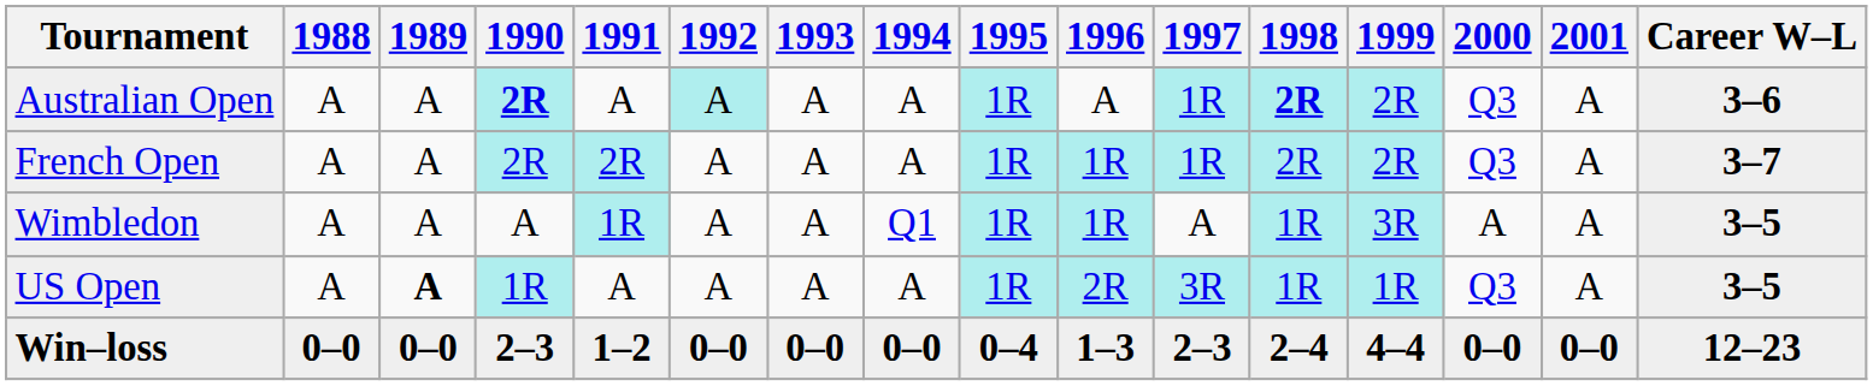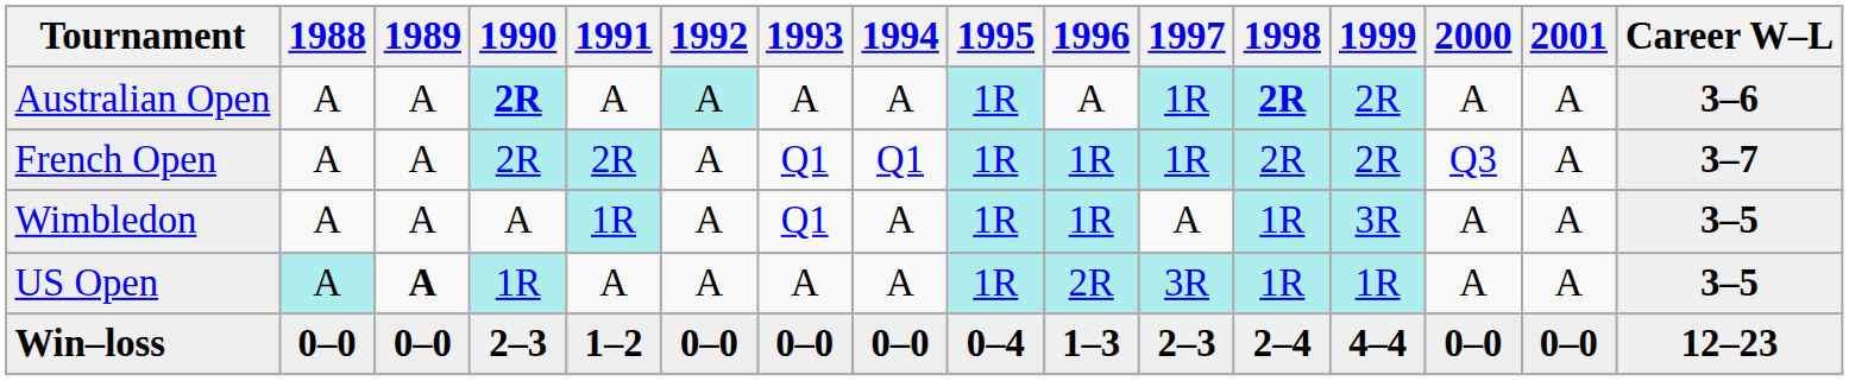Australian Open | 2000: Q3 -> A
French Open | 1993: A -> Q1
French Open | 1994: A -> Q1
Wimbledon | 1993: A -> Q1
Wimbledon | 1994: Q1 -> A
US Open | 1988: no background -> paleturquoise background
US Open | 2000: Q3 -> A
